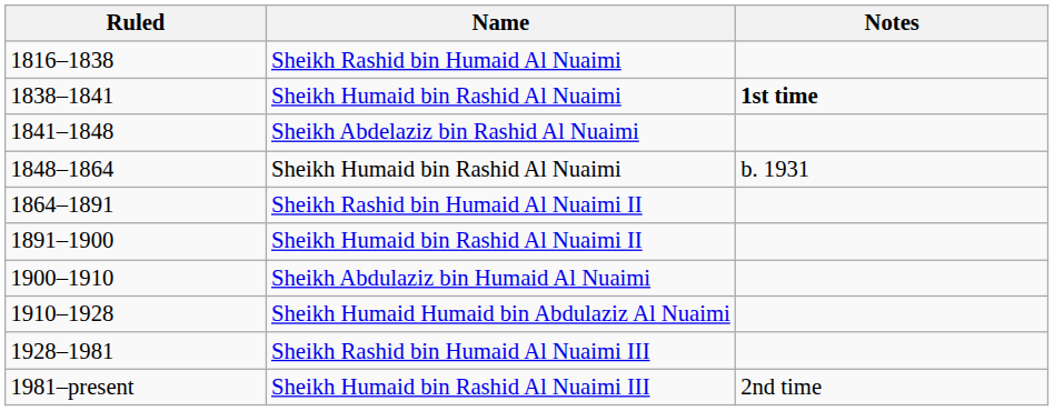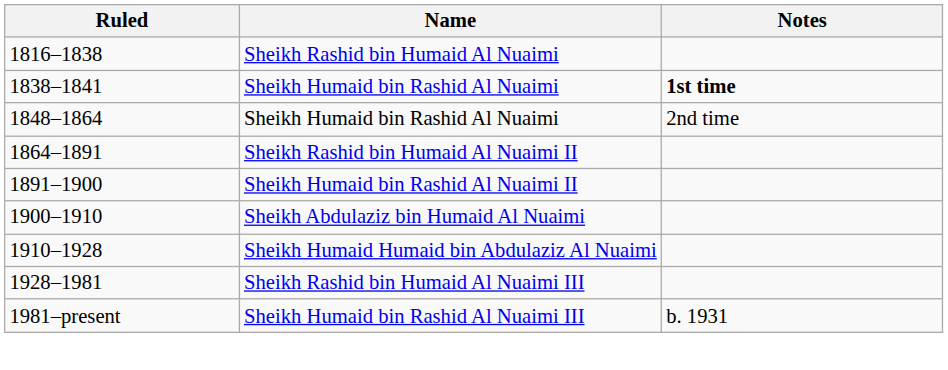- row: 1841–1848 | Sheikh Abdelaziz bin Rashid Al Nuaimi
1848–1864 / Sheikh Humaid bin Rashid Al Nuaimi | Notes: b. 1931 -> 2nd time
Sheikh Humaid bin Rashid Al Nuaimi III | Notes: 2nd time -> b. 1931
